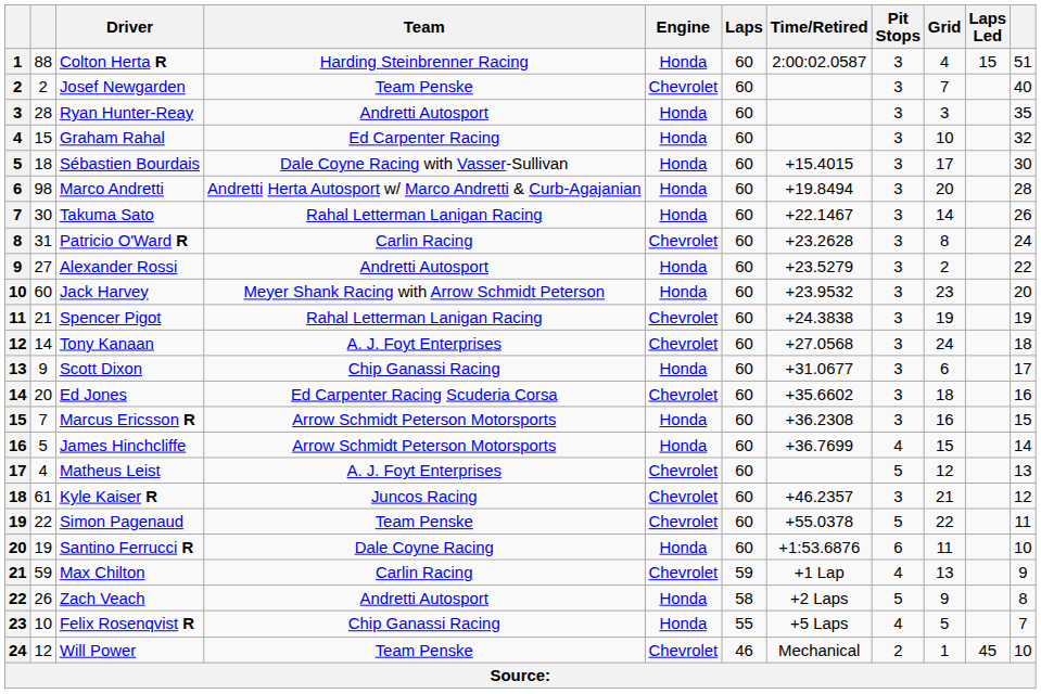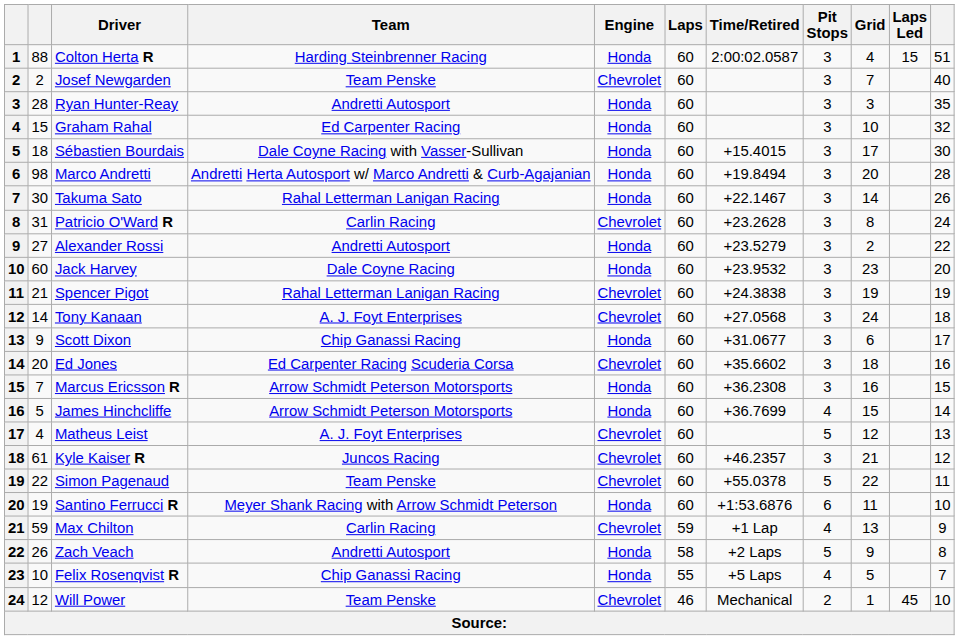Jack Harvey | Team: Meyer Shank Racing with Arrow Schmidt Peterson -> Dale Coyne Racing
Santino Ferrucci R | Team: Dale Coyne Racing -> Meyer Shank Racing with Arrow Schmidt Peterson
